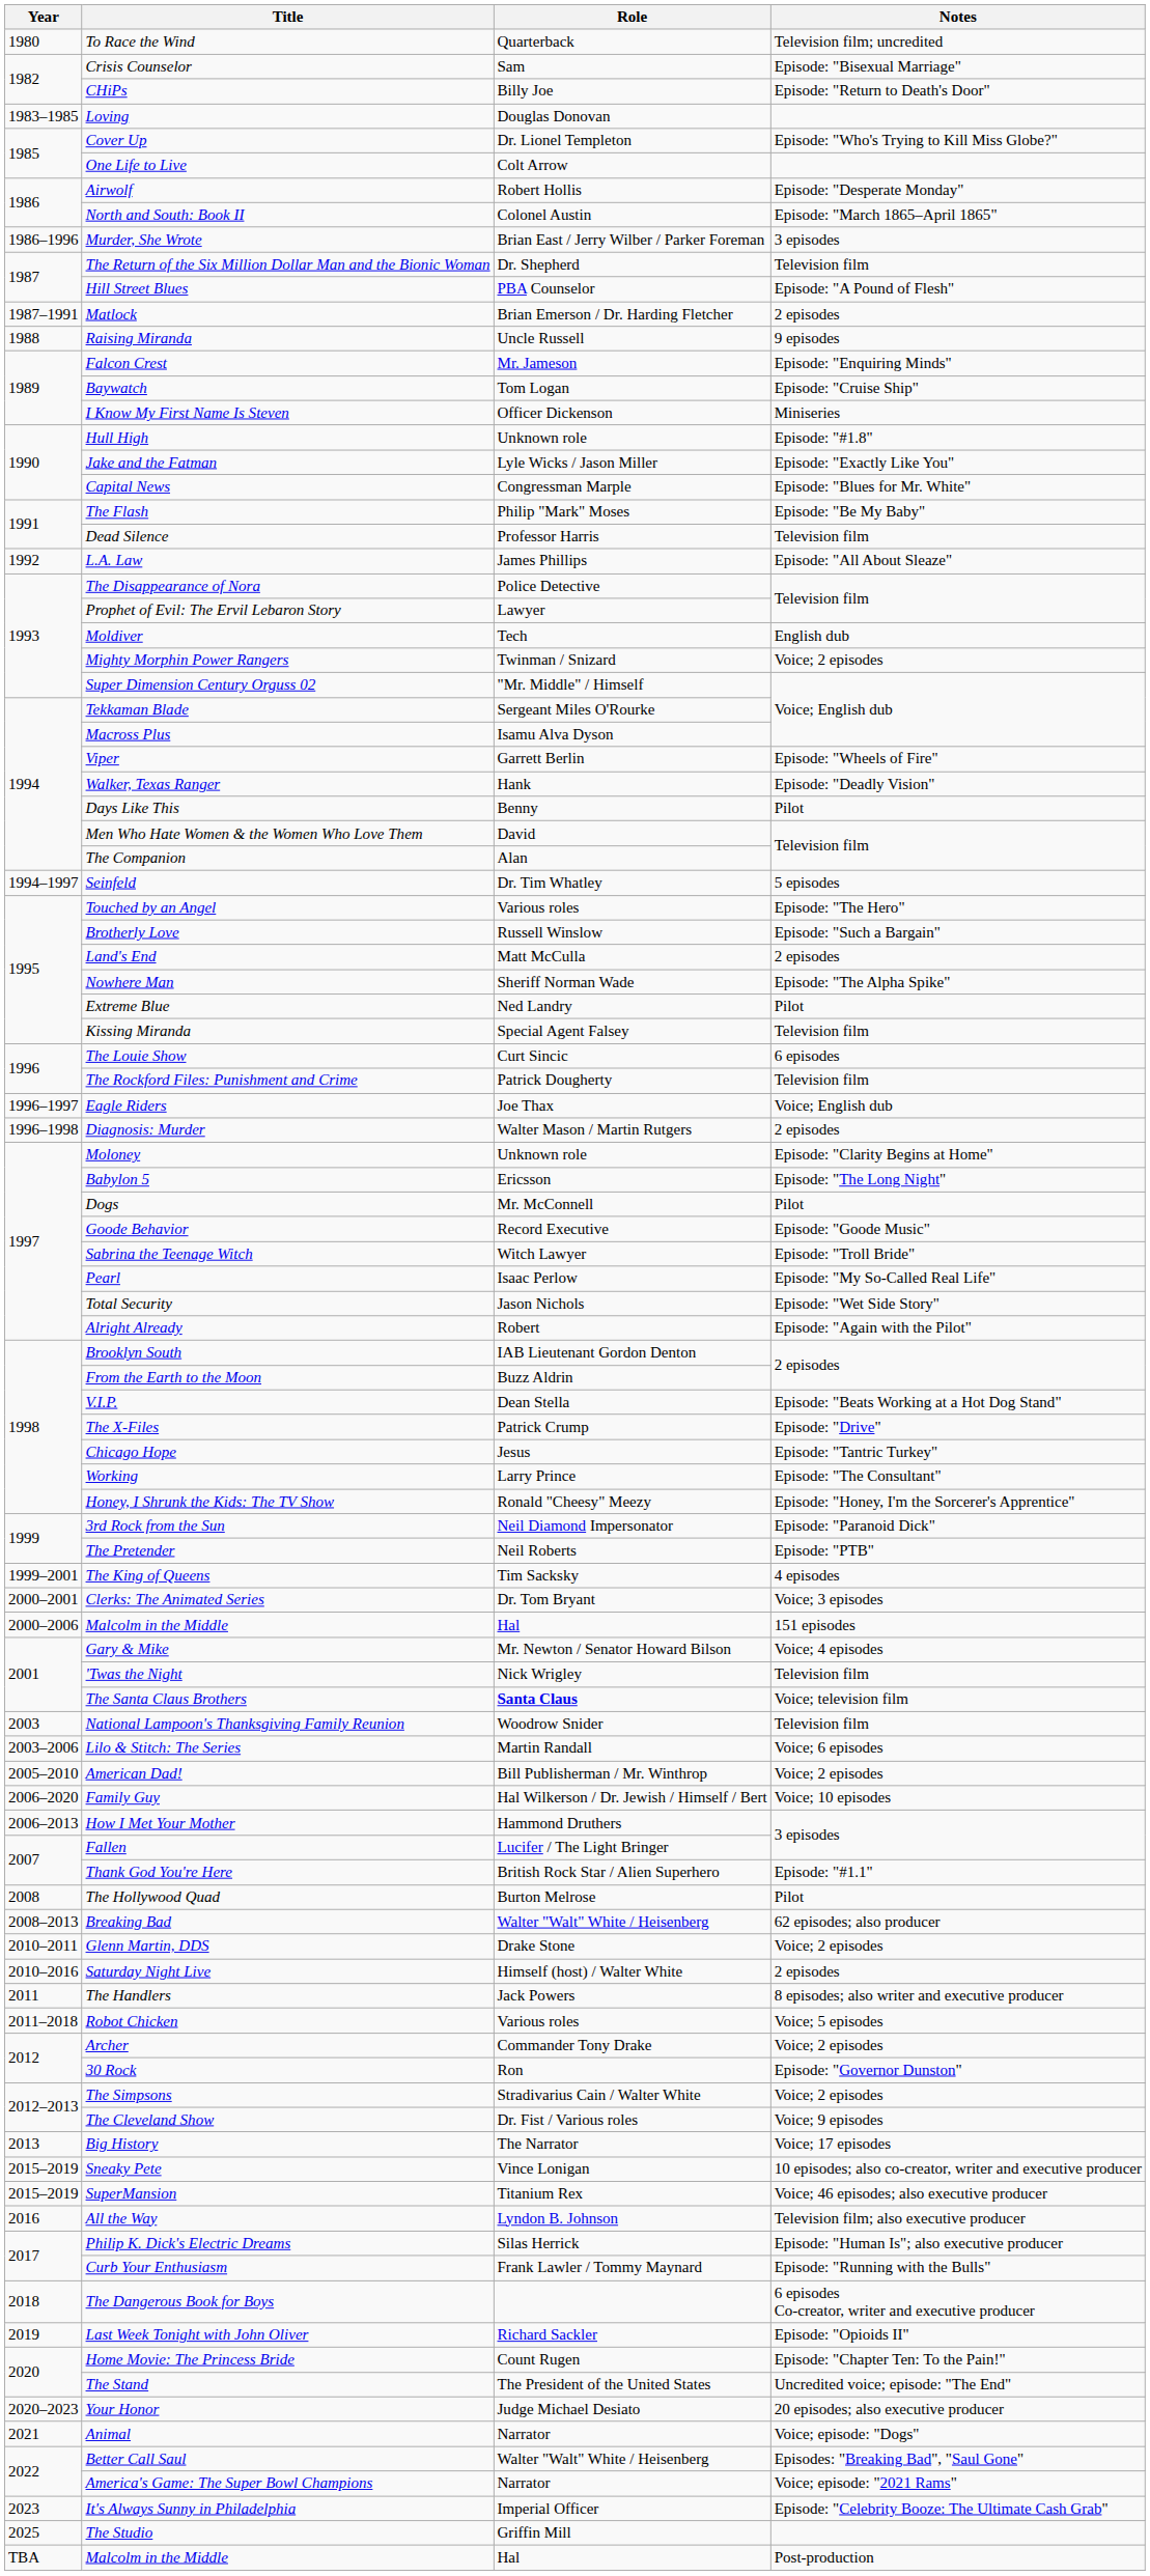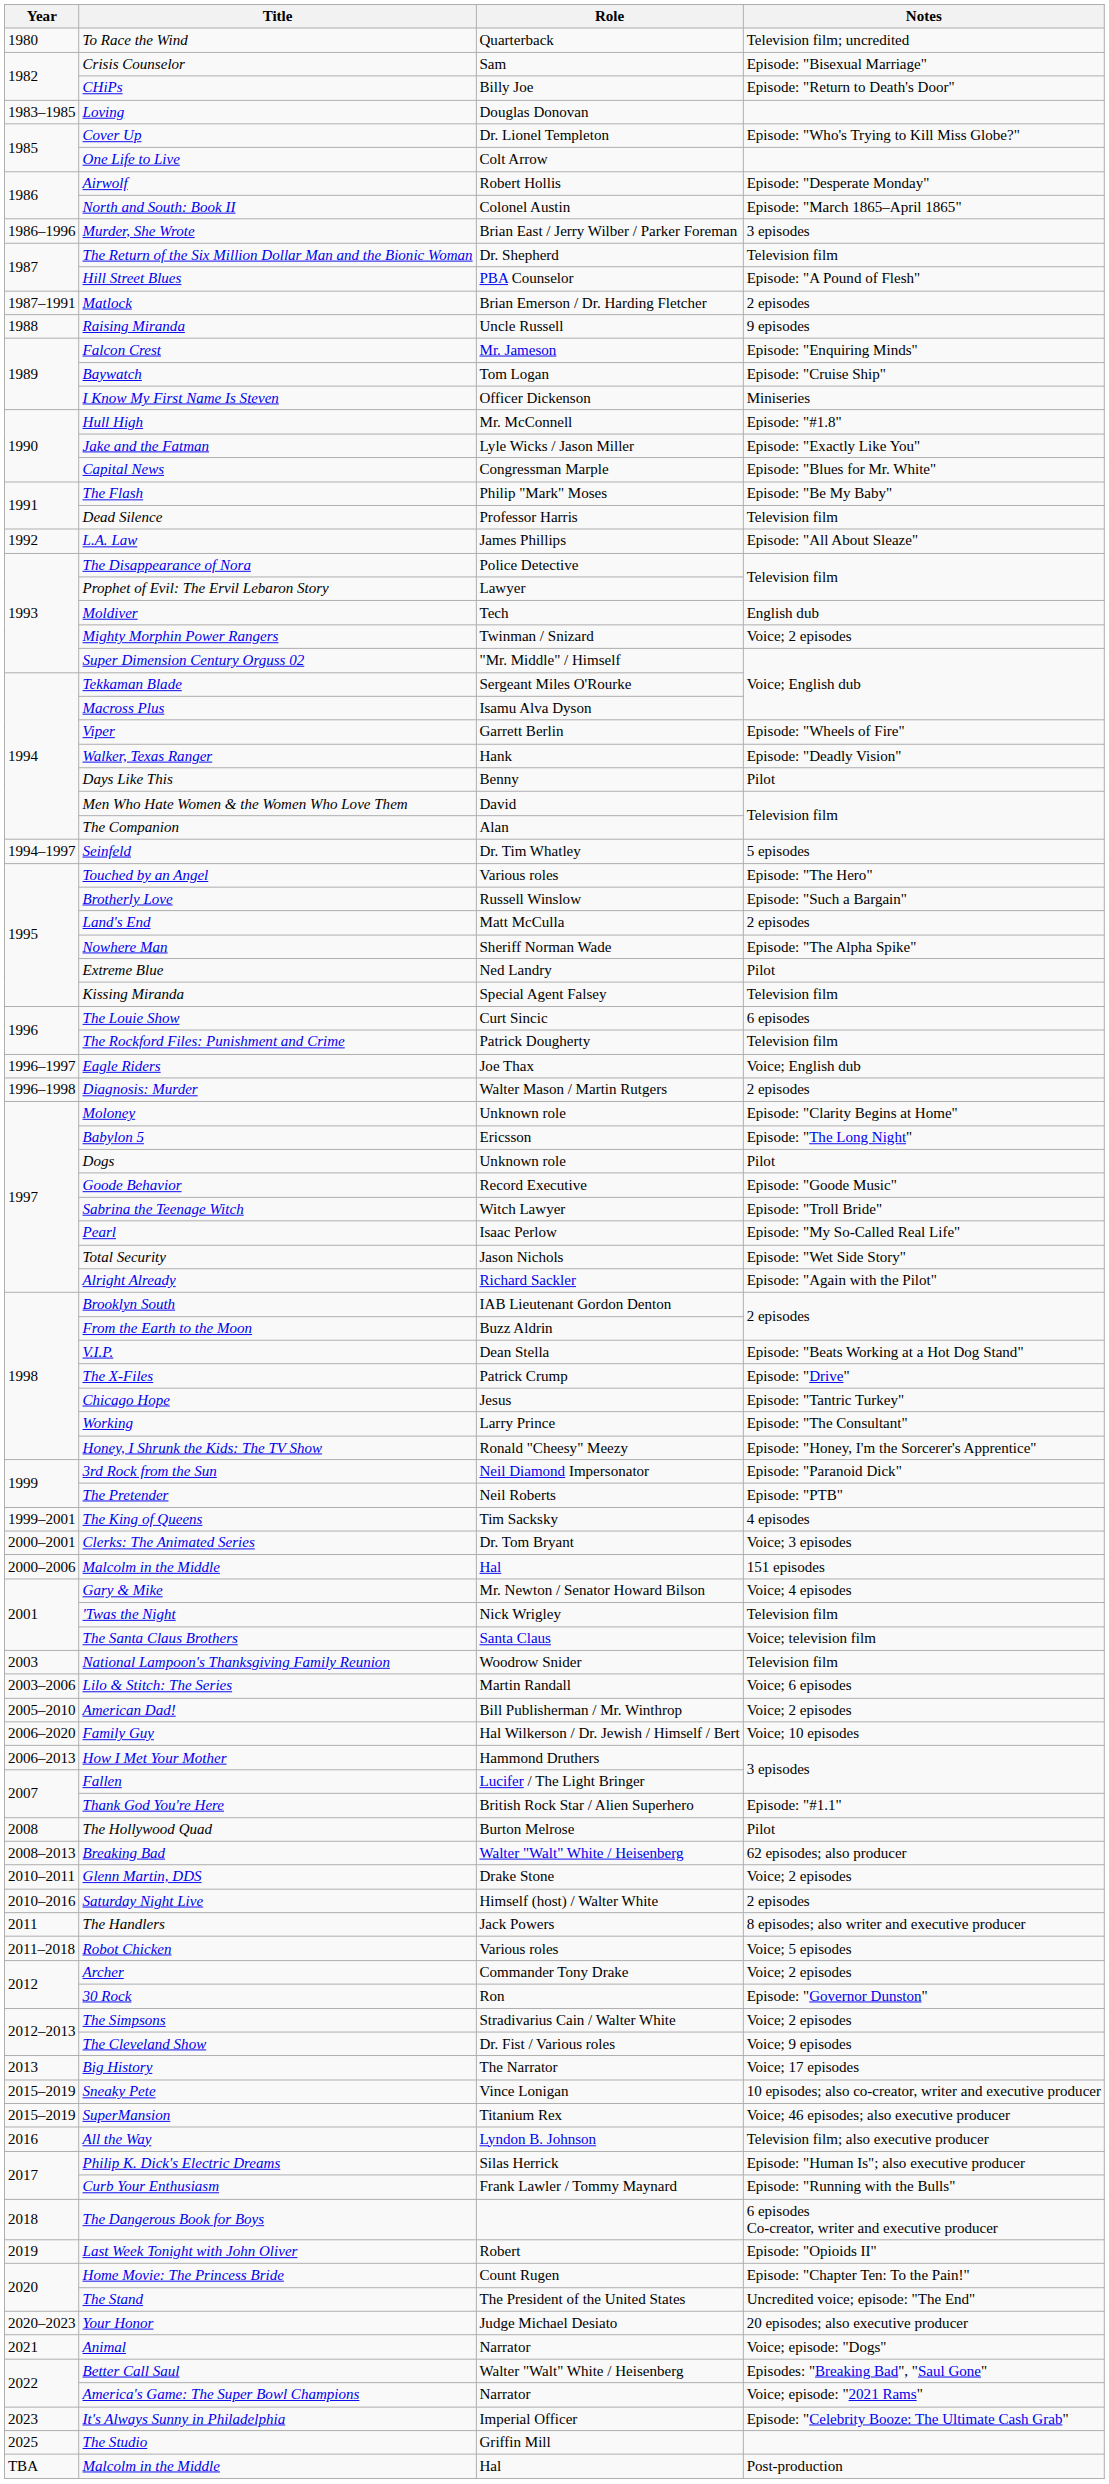Hull High | Role: Unknown role -> Mr. McConnell
Dogs | Role: Mr. McConnell -> Unknown role
Alright Already | Role: Robert -> Richard Sackler
The Santa Claus Brothers | Role: bold -> normal
Last Week Tonight with John Oliver | Role: Richard Sackler -> Robert
